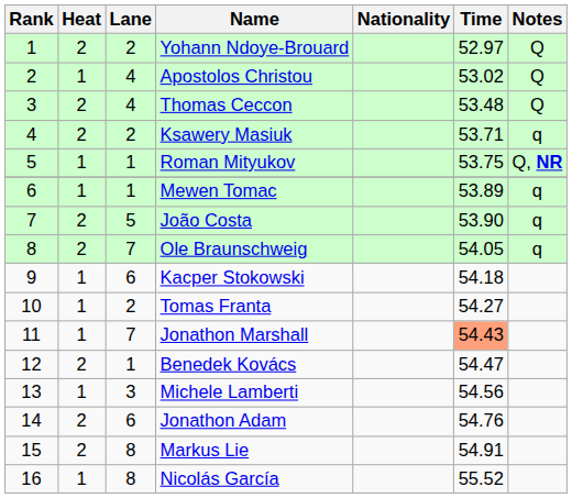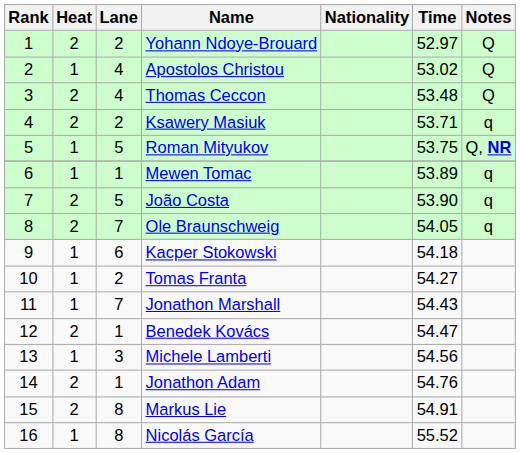Roman Mityukov | Lane: 1 -> 5
Jonathon Marshall | Time: lightsalmon background -> no background
Jonathon Adam | Lane: 6 -> 1
